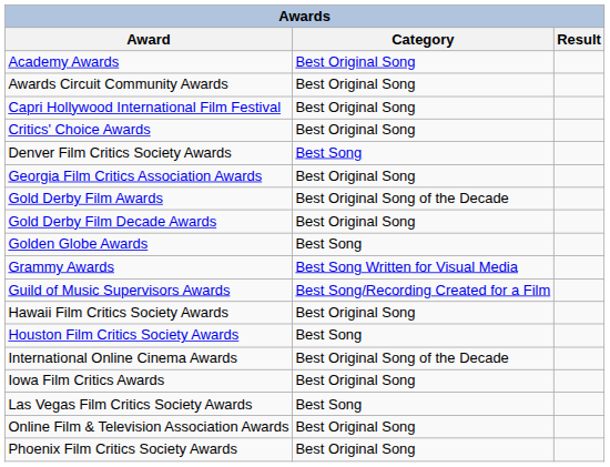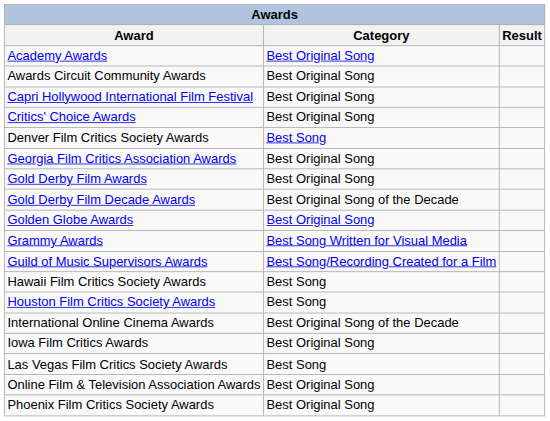Gold Derby Film Awards | Category: Best Original Song of the Decade -> Best Original Song
Gold Derby Film Decade Awards | Category: Best Original Song -> Best Original Song of the Decade
Golden Globe Awards | Category: Best Song -> Best Original Song
Hawaii Film Critics Society Awards | Category: Best Original Song -> Best Song
